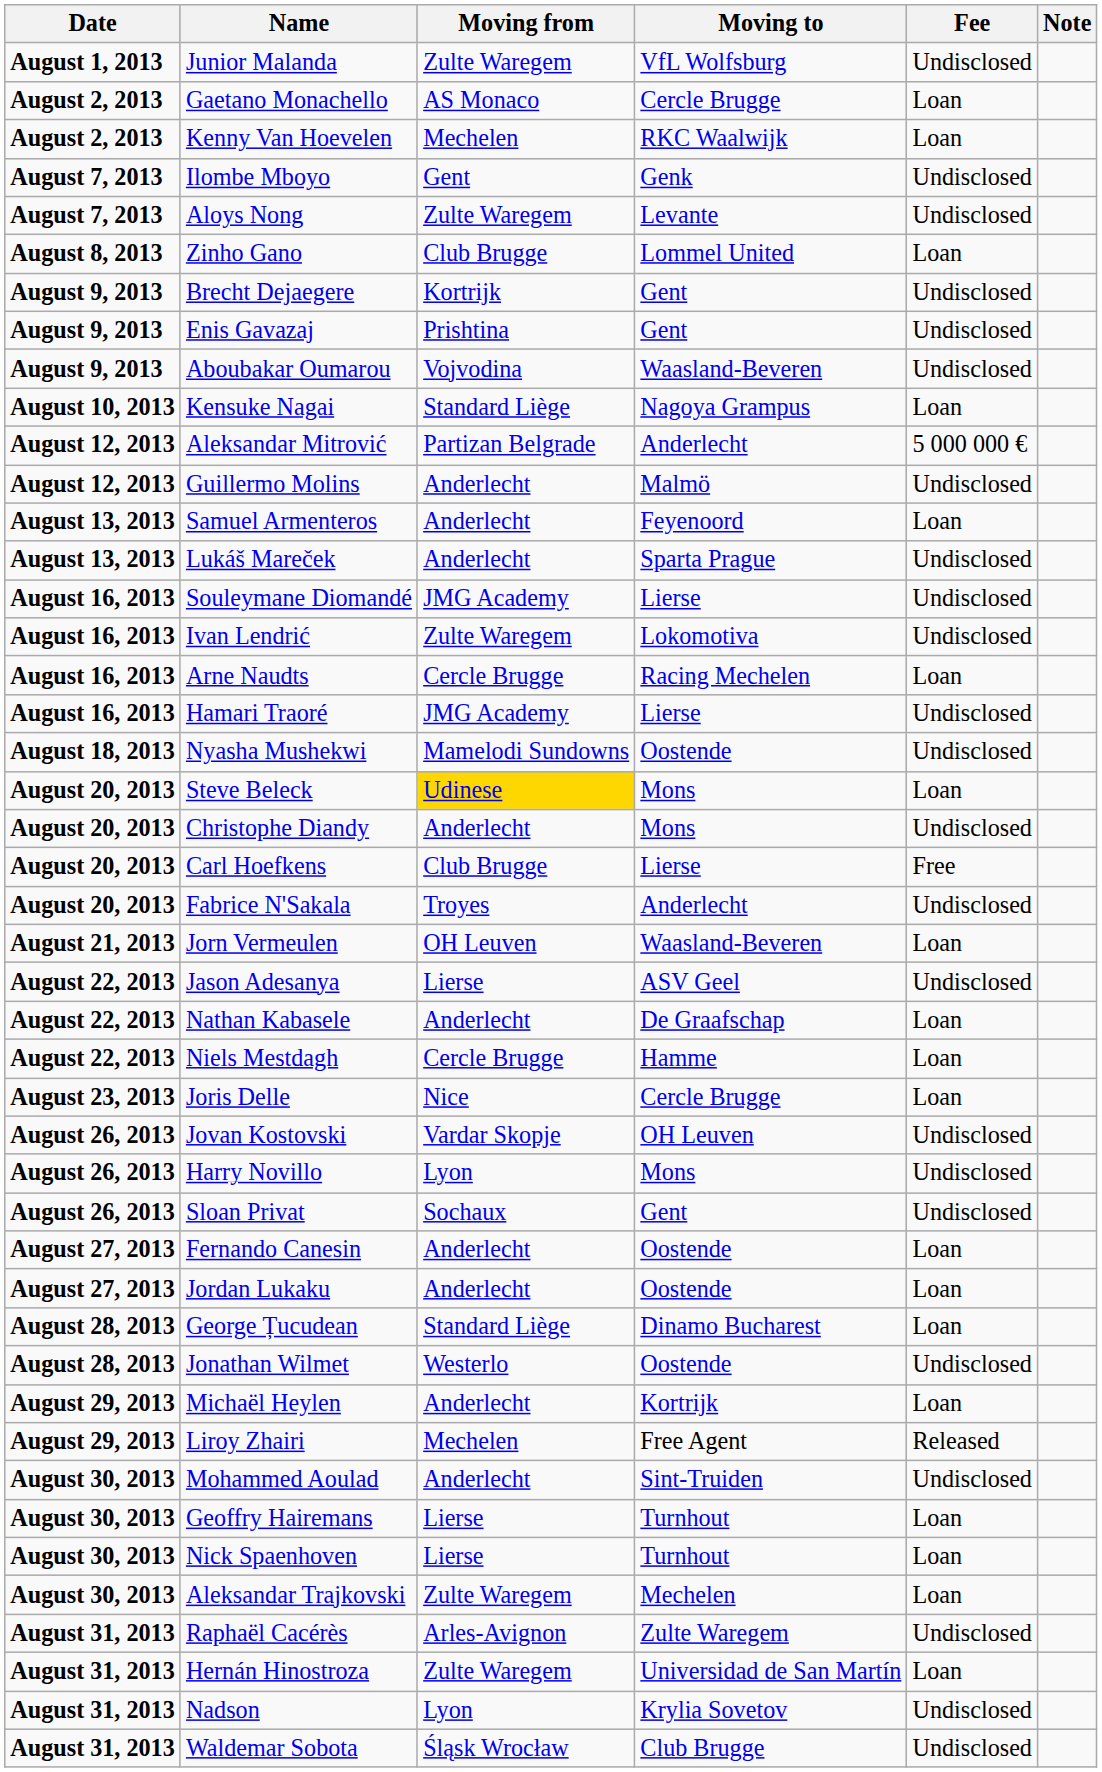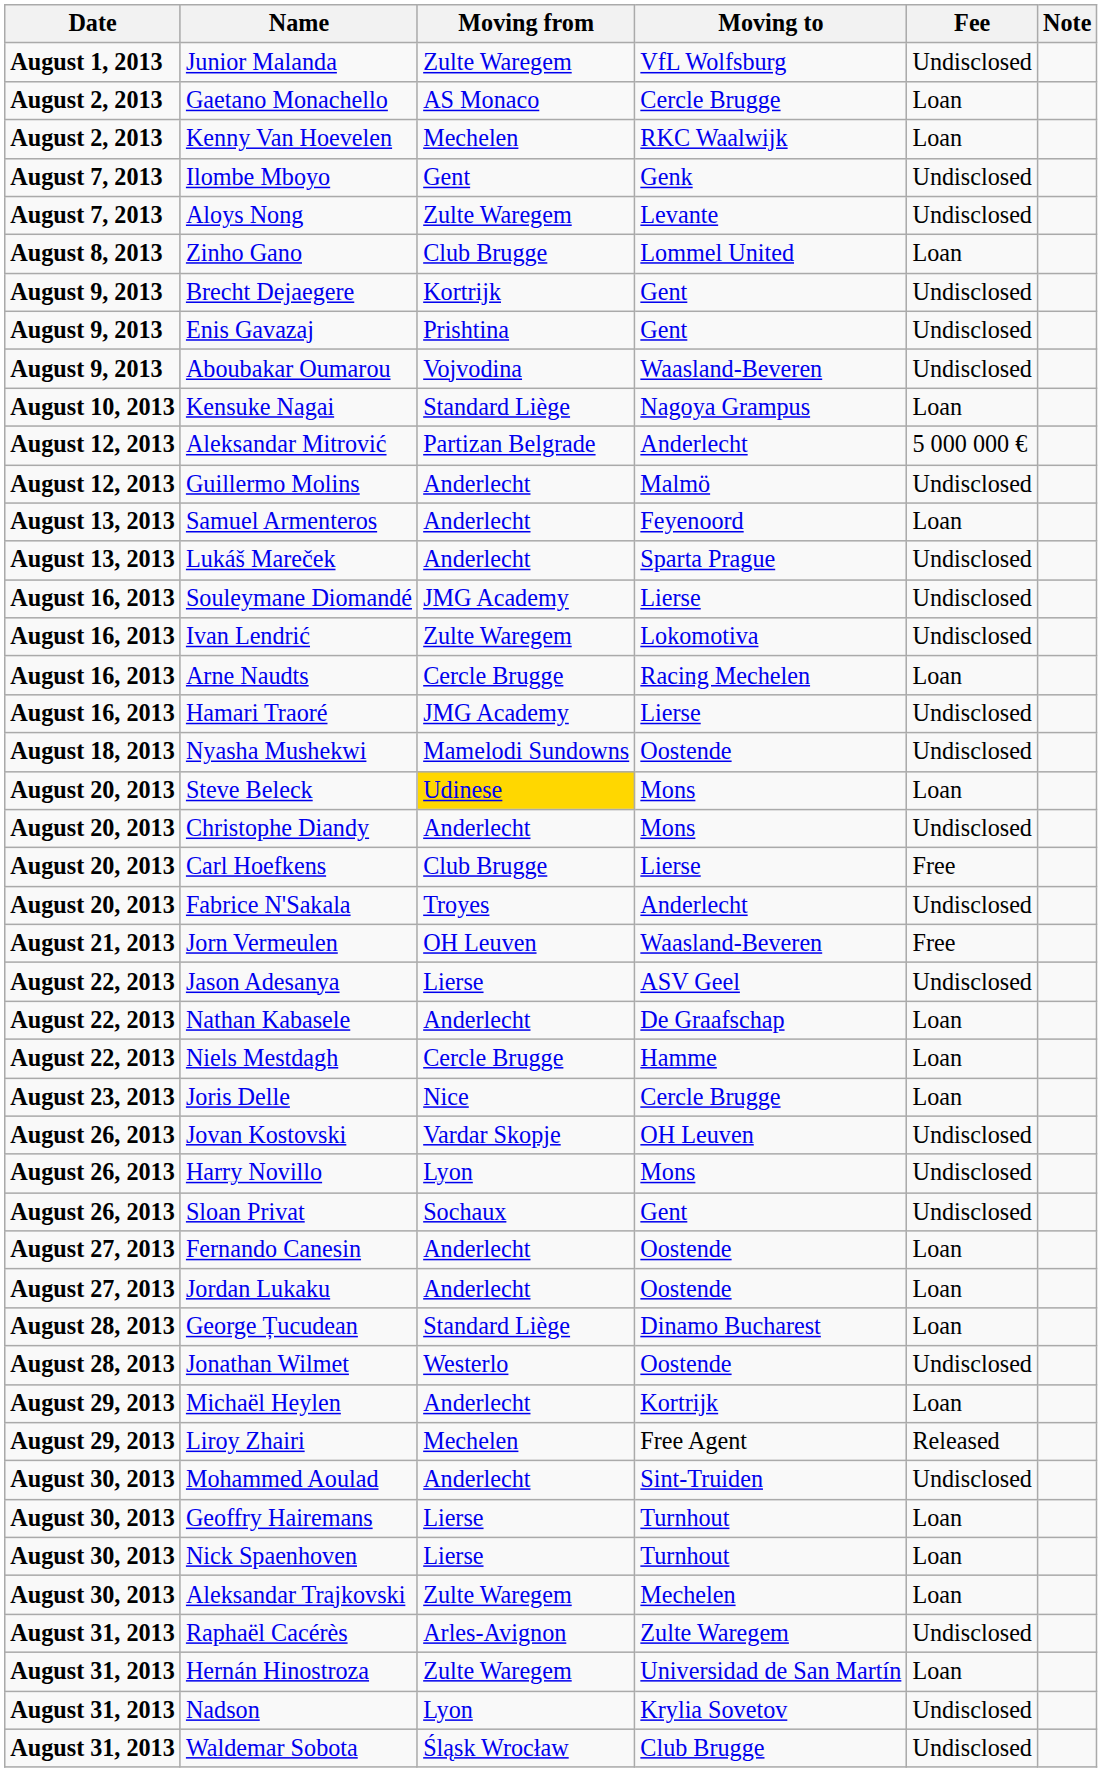Jorn Vermeulen | Fee: Loan -> Free
